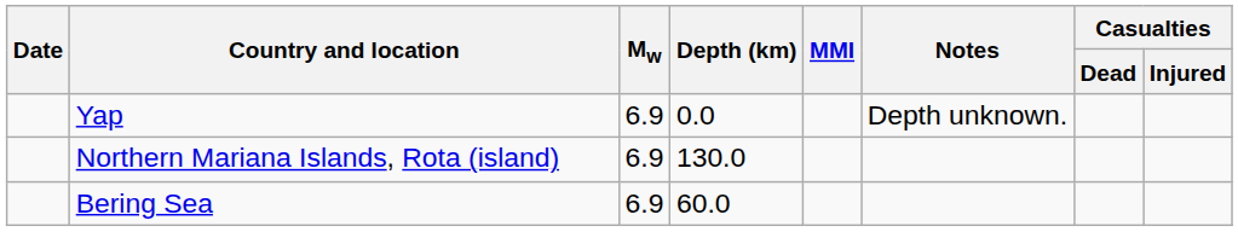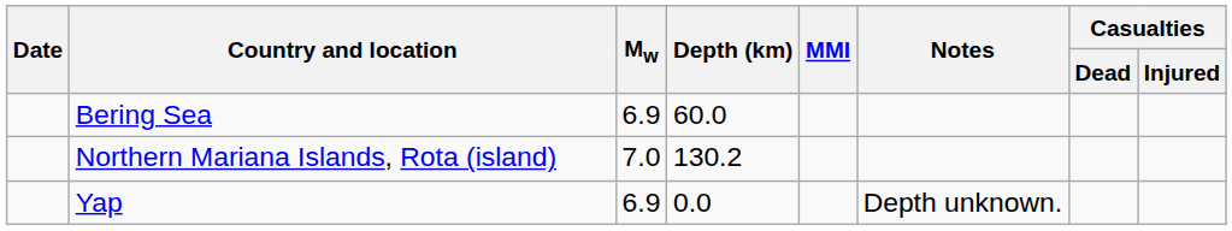rows swapped: Bering Sea <-> Yap
Northern Mariana Islands, Rota (island) | Mw: 6.9 -> 7.0
Northern Mariana Islands, Rota (island) | Depth (km): 130.0 -> 130.2
